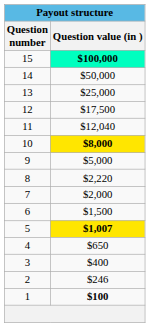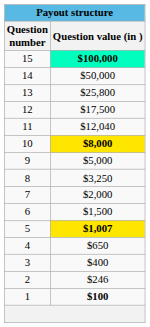13 | Question value (in ): $25,000 -> $25,800
8 | Question value (in ): $2,220 -> $3,250
